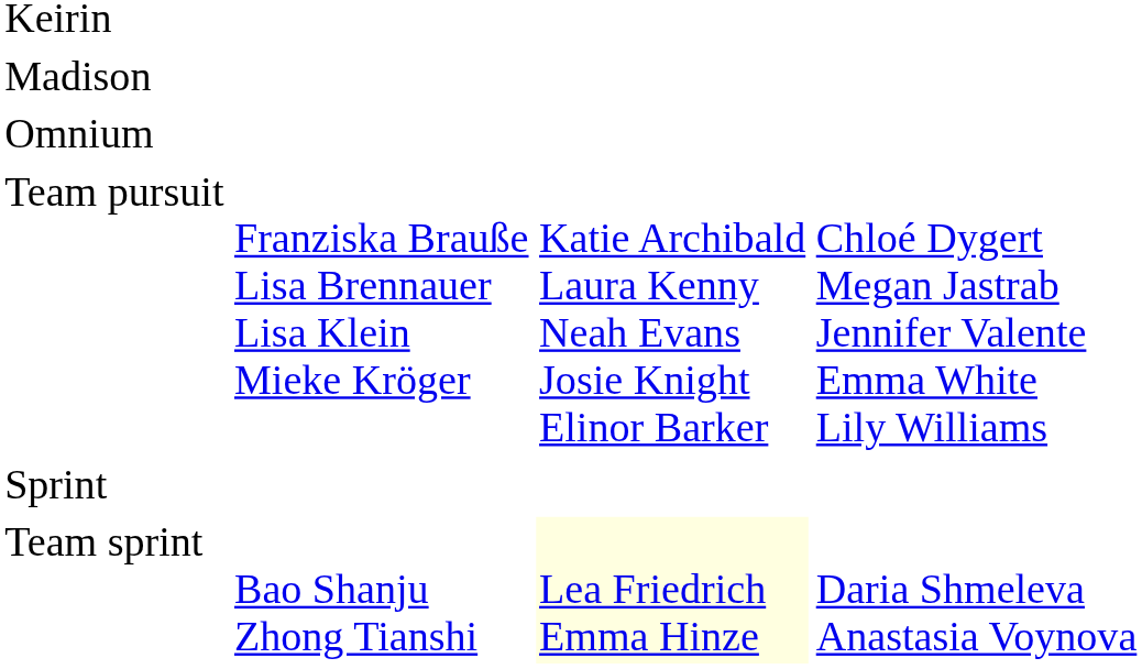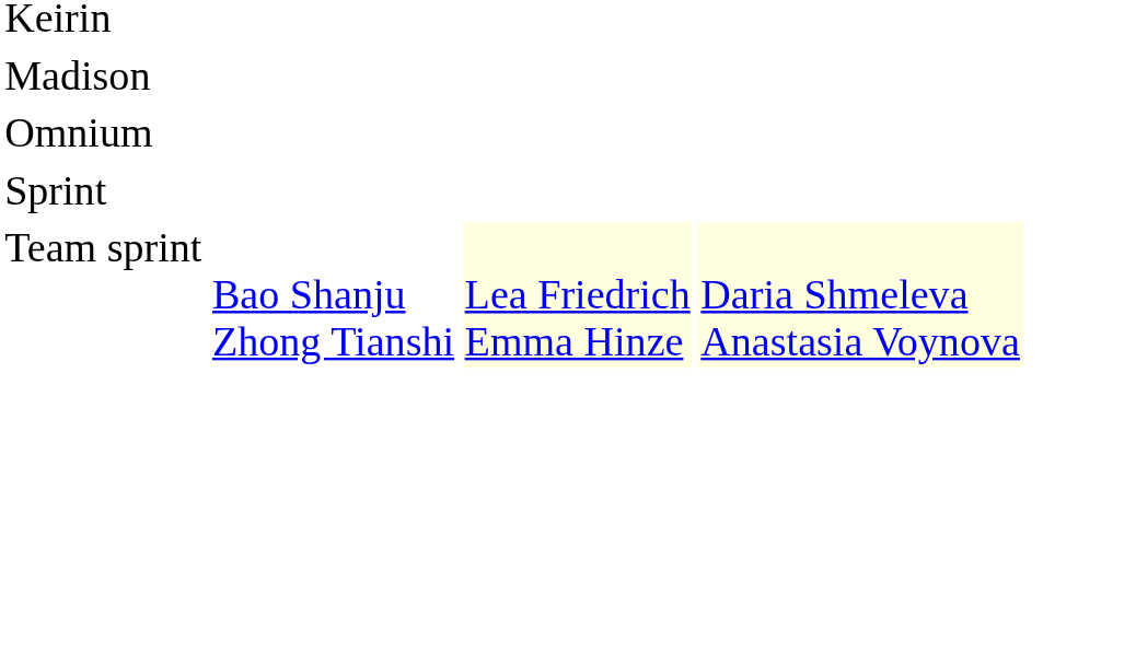- row: Team pursuit | Franziska Brauße Lisa Brennauer Lisa Klein Mieke Kröger | Katie Archibald Laura Kenny Neah Evans Josie Knight Elinor Barker | Chloé Dygert Megan Jastrab Jennifer Valente Emma White Lily Williams
Team sprint | column 4: no background -> lightyellow background
